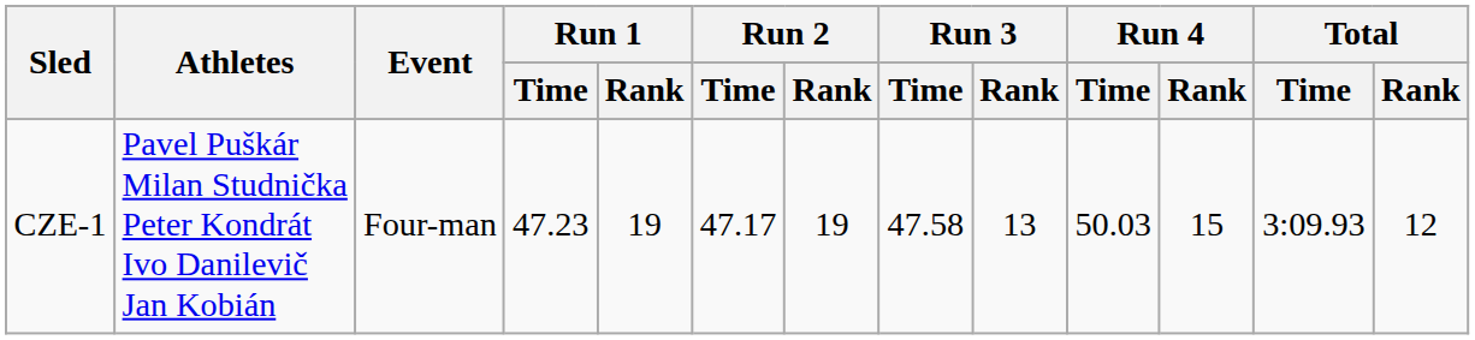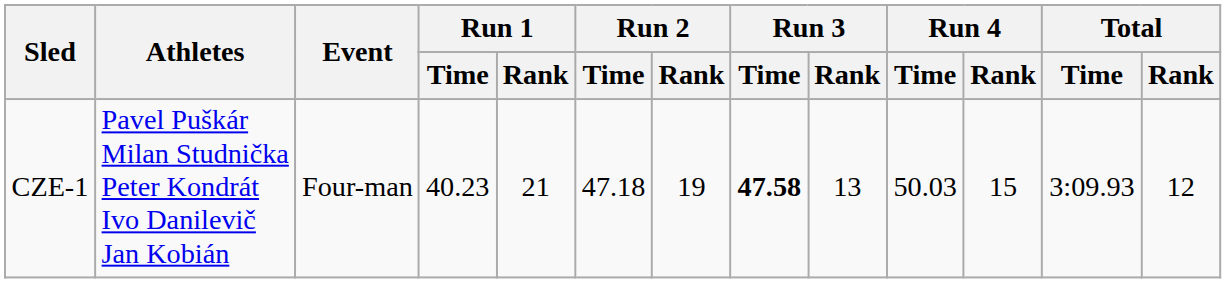CZE-1 | Run 1 / Time: 47.23 -> 40.23
CZE-1 | Run 1 / Rank: 19 -> 21
CZE-1 | Run 2 / Time: 47.17 -> 47.18
CZE-1 | Run 3 / Time: normal -> bold
